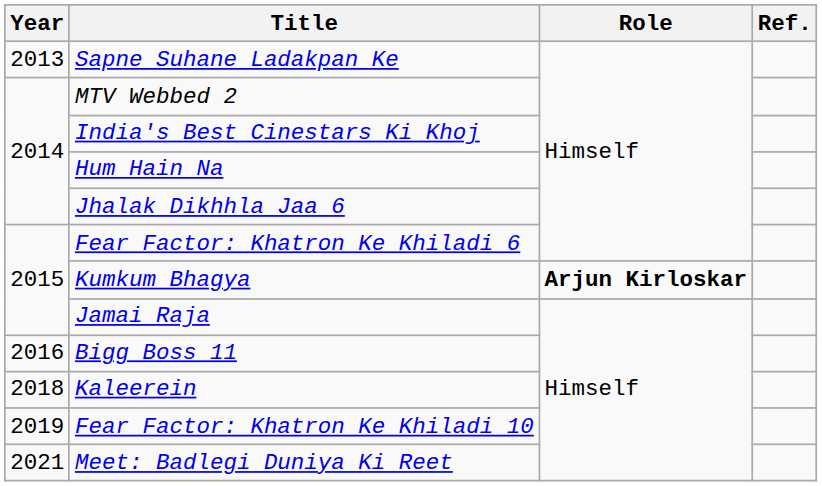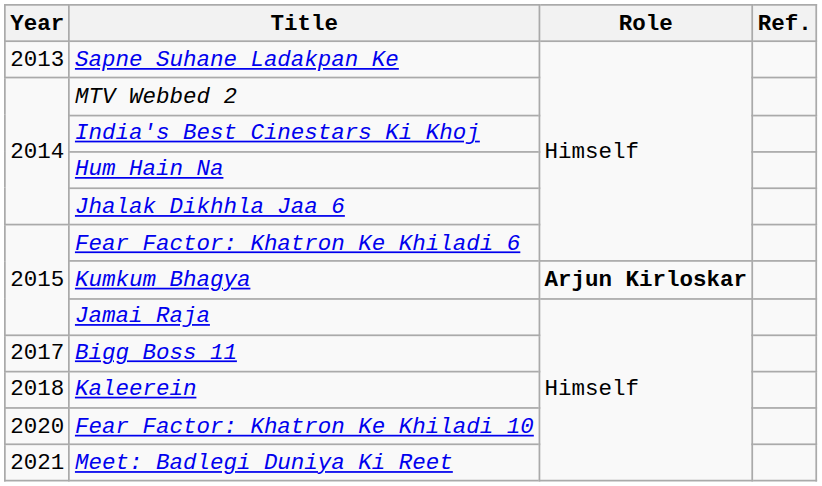Bigg Boss 11 | Year: 2016 -> 2017
Fear Factor: Khatron Ke Khiladi 10 | Year: 2019 -> 2020
